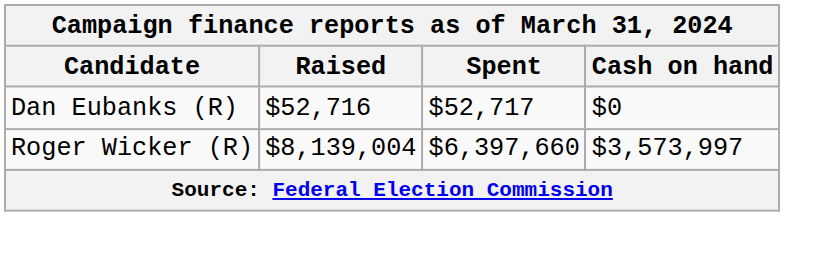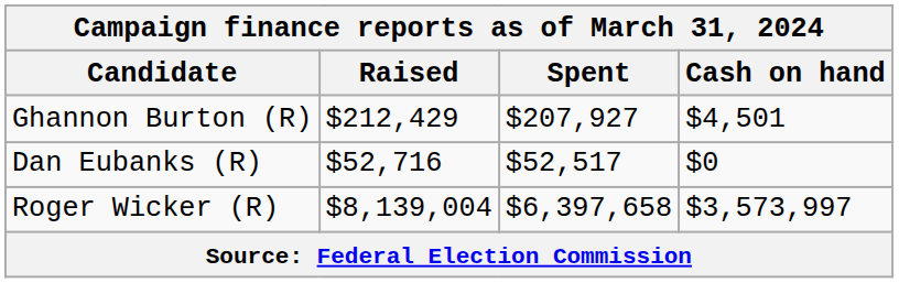+ row: Ghannon Burton (R) | $212,429 | $207,927 | $4,501
Dan Eubanks (R) | Spent: $52,717 -> $52,517
Roger Wicker (R) | Spent: $6,397,660 -> $6,397,658
